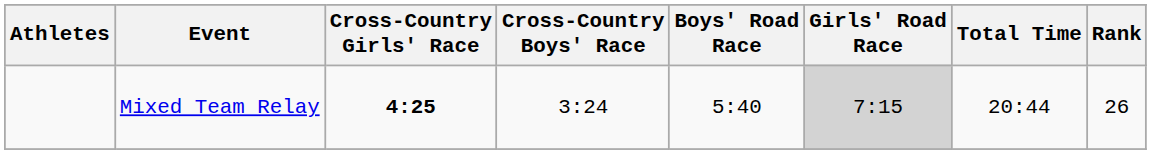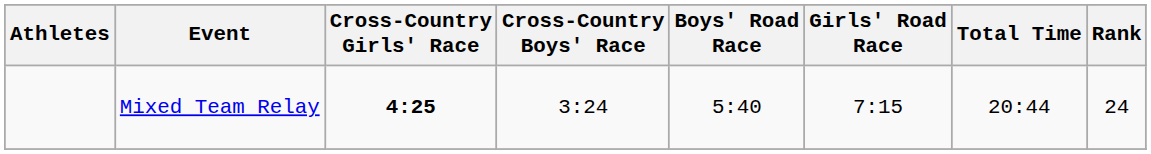Mixed Team Relay | Girls' Road Race: lightgrey background -> no background
Mixed Team Relay | Rank: 26 -> 24
